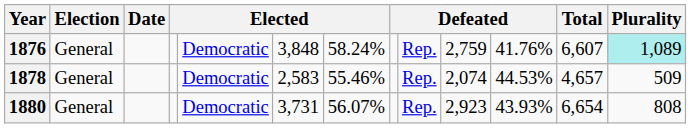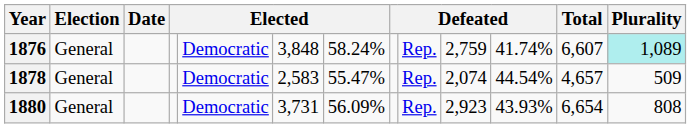1876 | column 11: 41.76% -> 41.74%
1878 | column 7: 55.46% -> 55.47%
1878 | column 11: 44.53% -> 44.54%
1880 | column 7: 56.07% -> 56.09%
